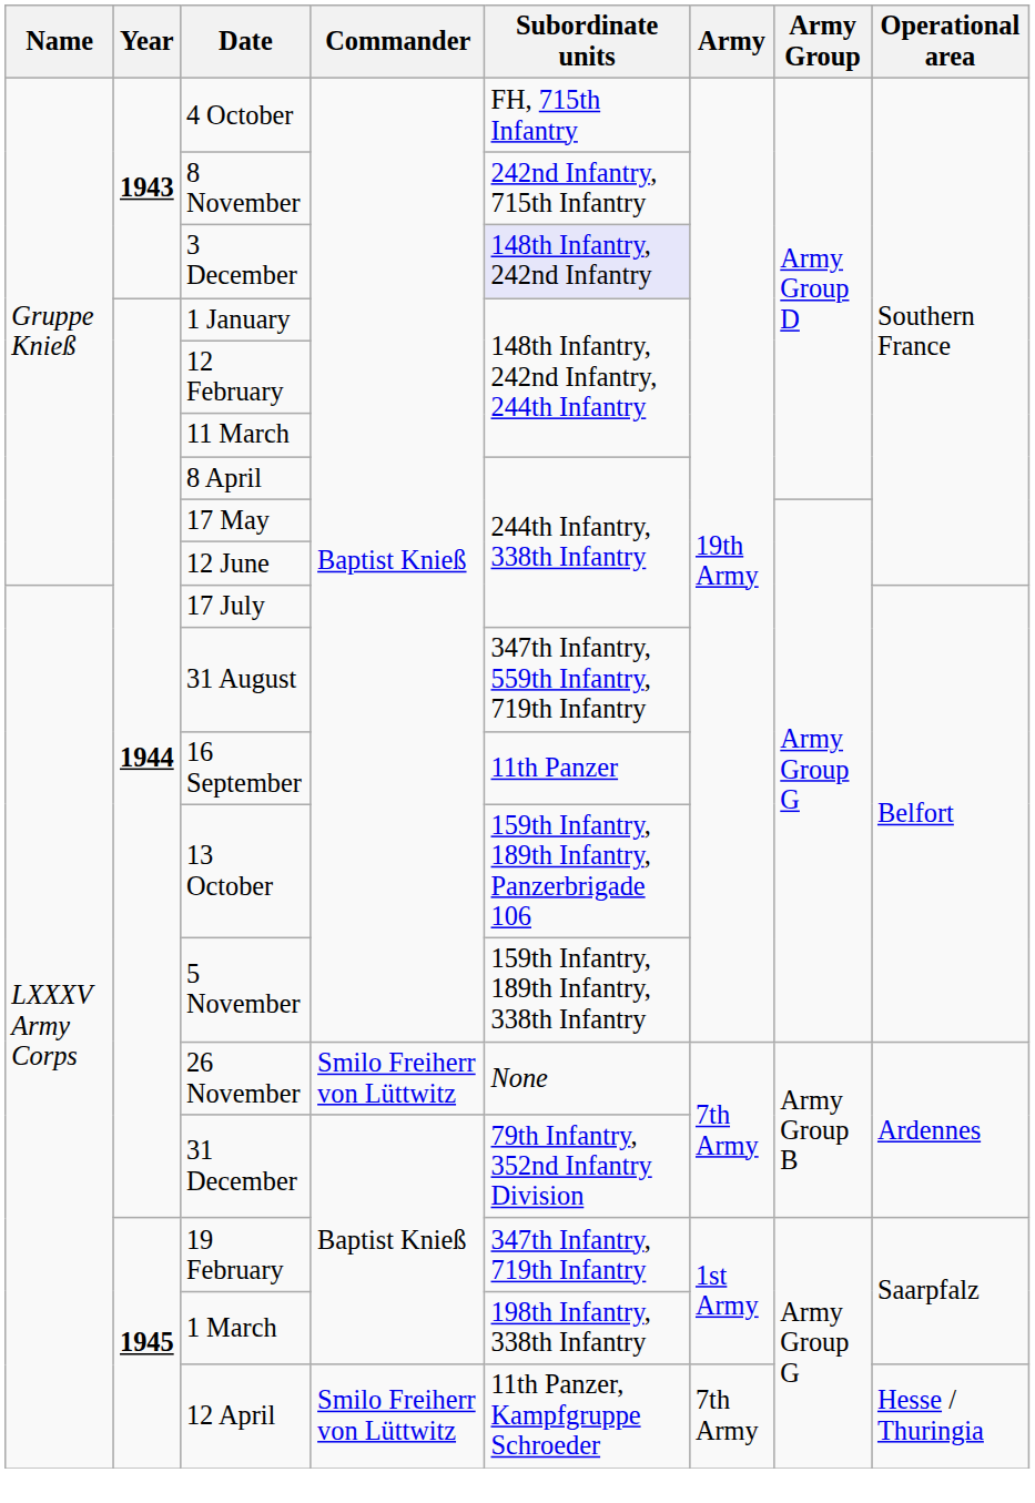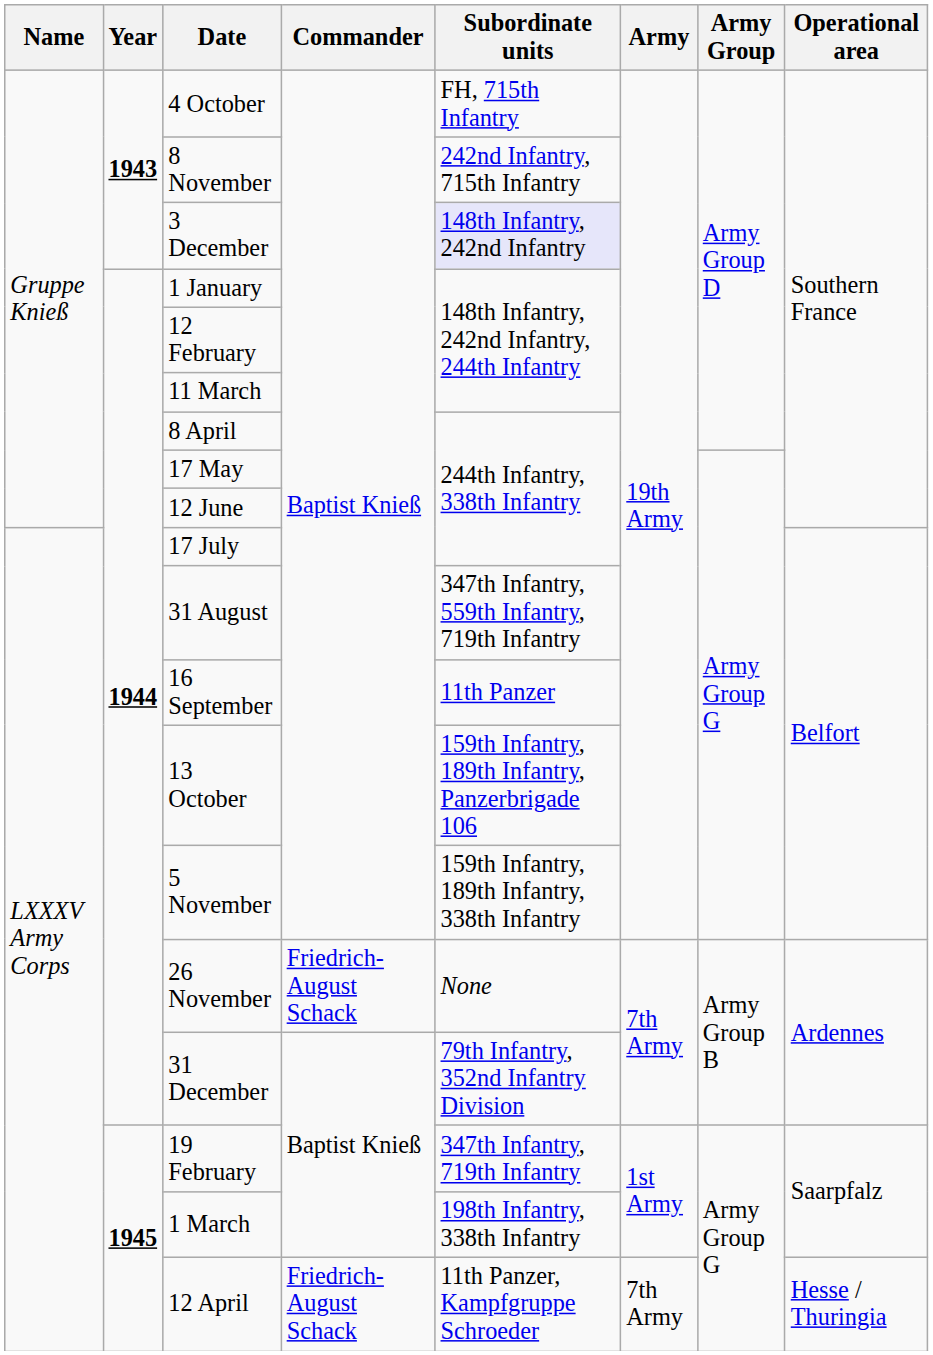26 November | Commander: Smilo Freiherr von Lüttwitz -> Friedrich-August Schack
12 April | Commander: Smilo Freiherr von Lüttwitz -> Friedrich-August Schack
